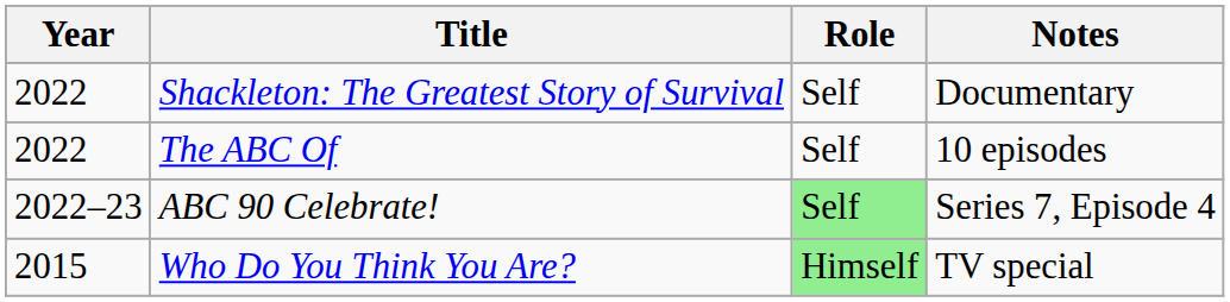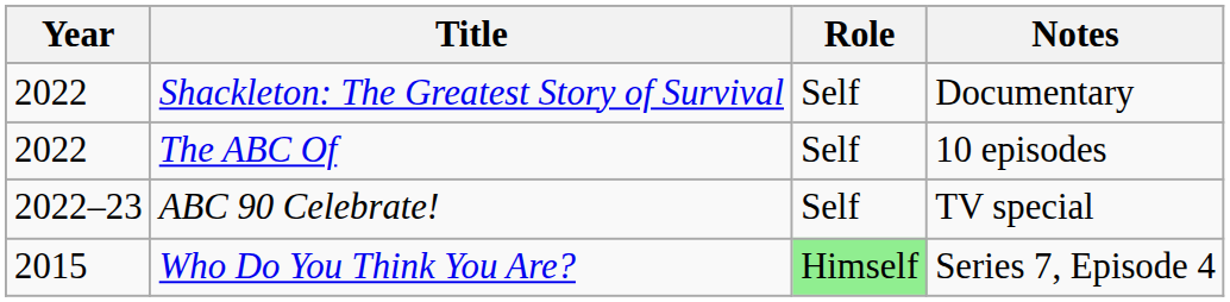ABC 90 Celebrate! | Role: lightgreen background -> no background
ABC 90 Celebrate! | Notes: Series 7, Episode 4 -> TV special
Who Do You Think You Are? | Notes: TV special -> Series 7, Episode 4
